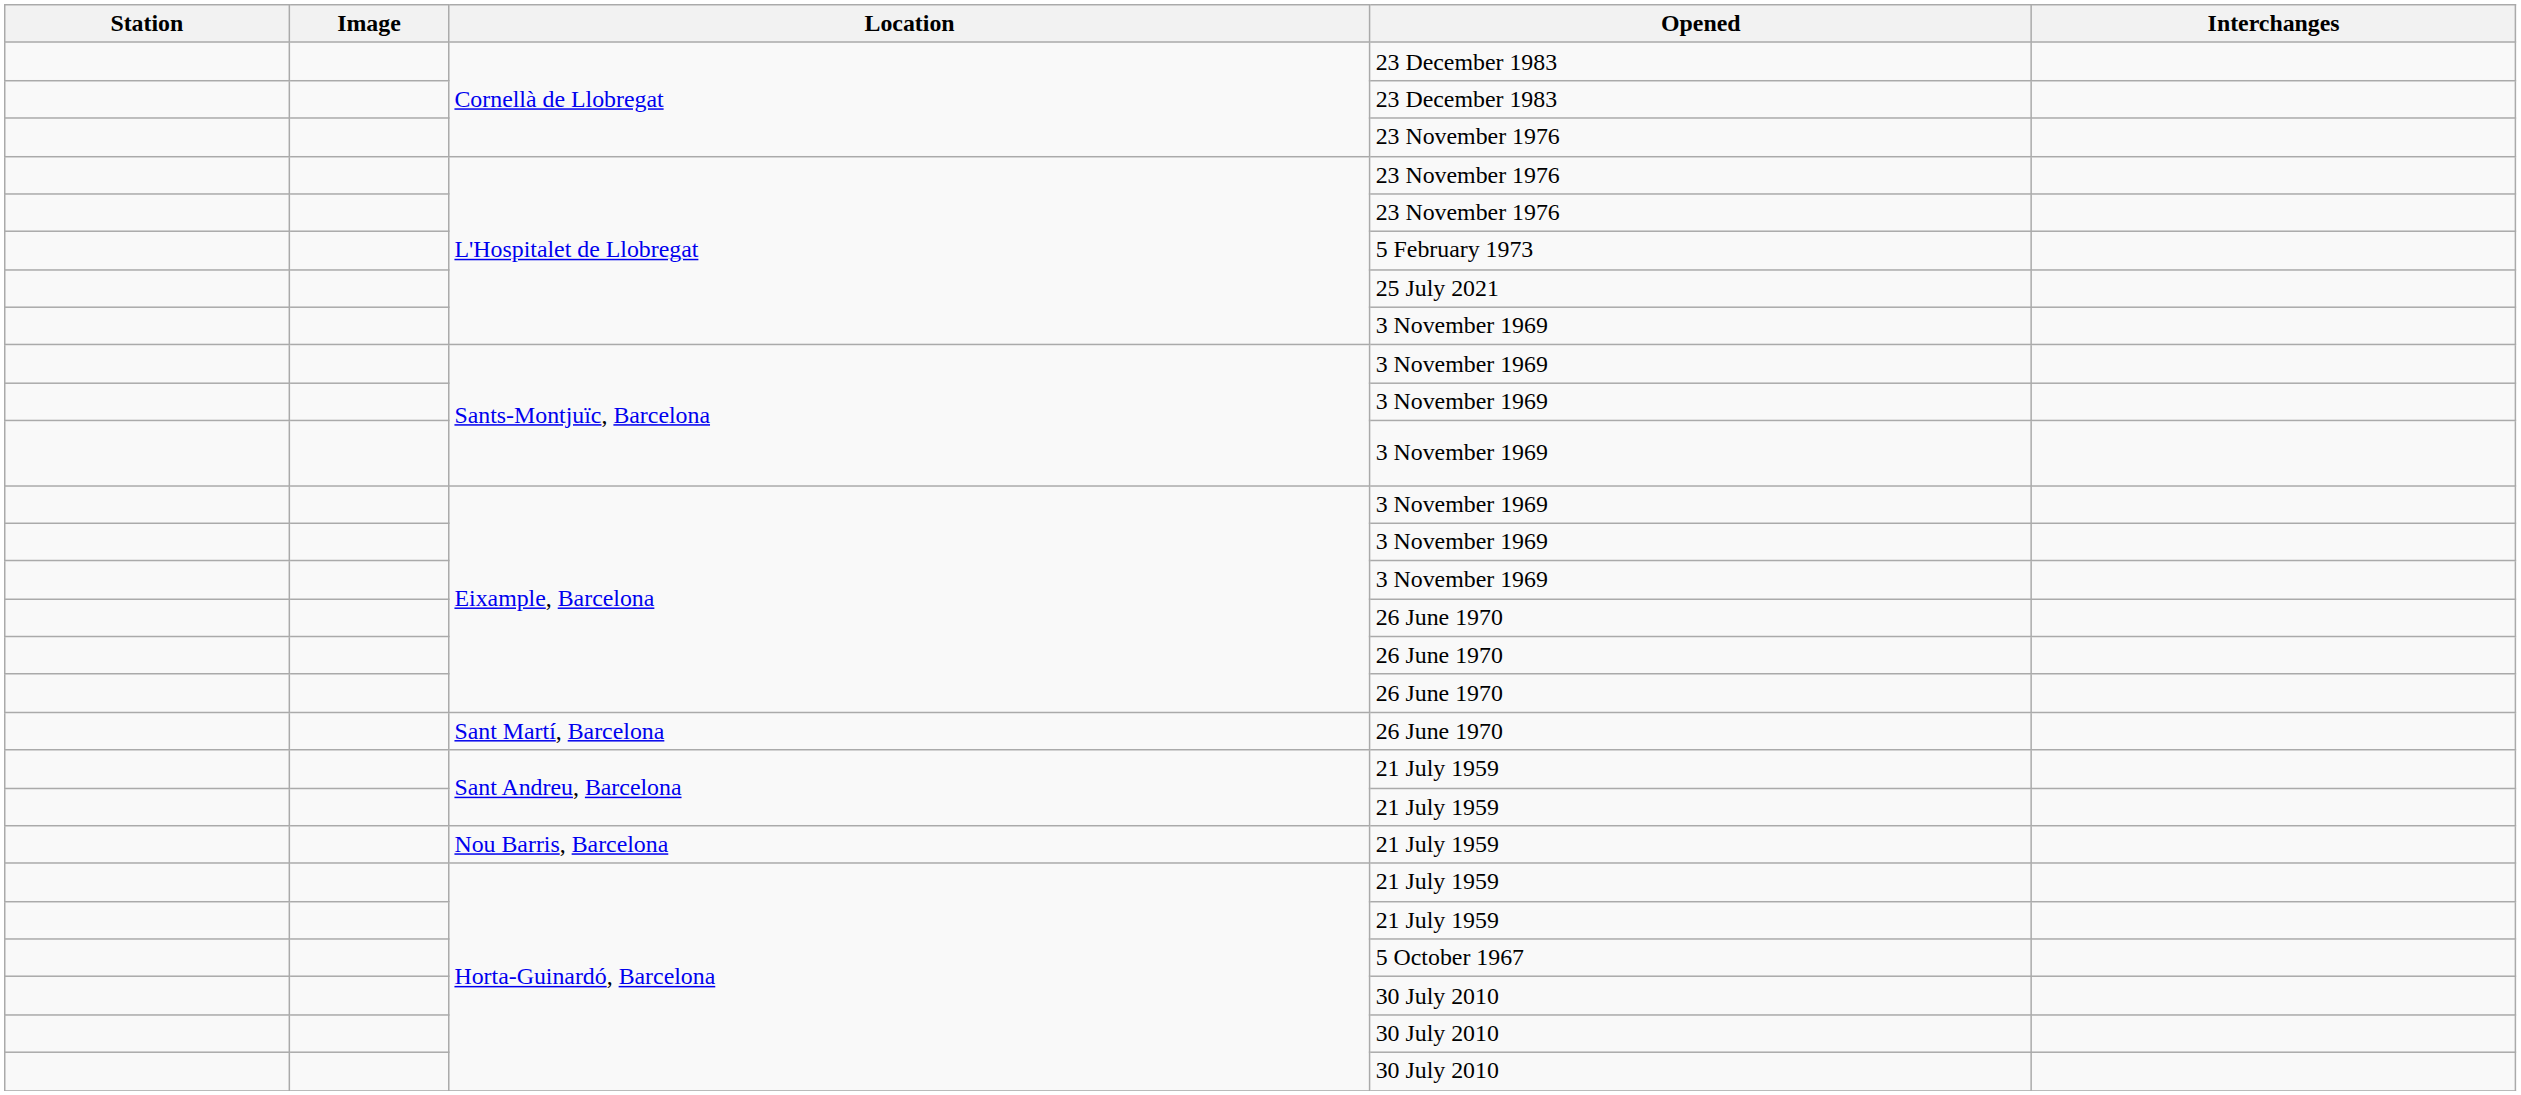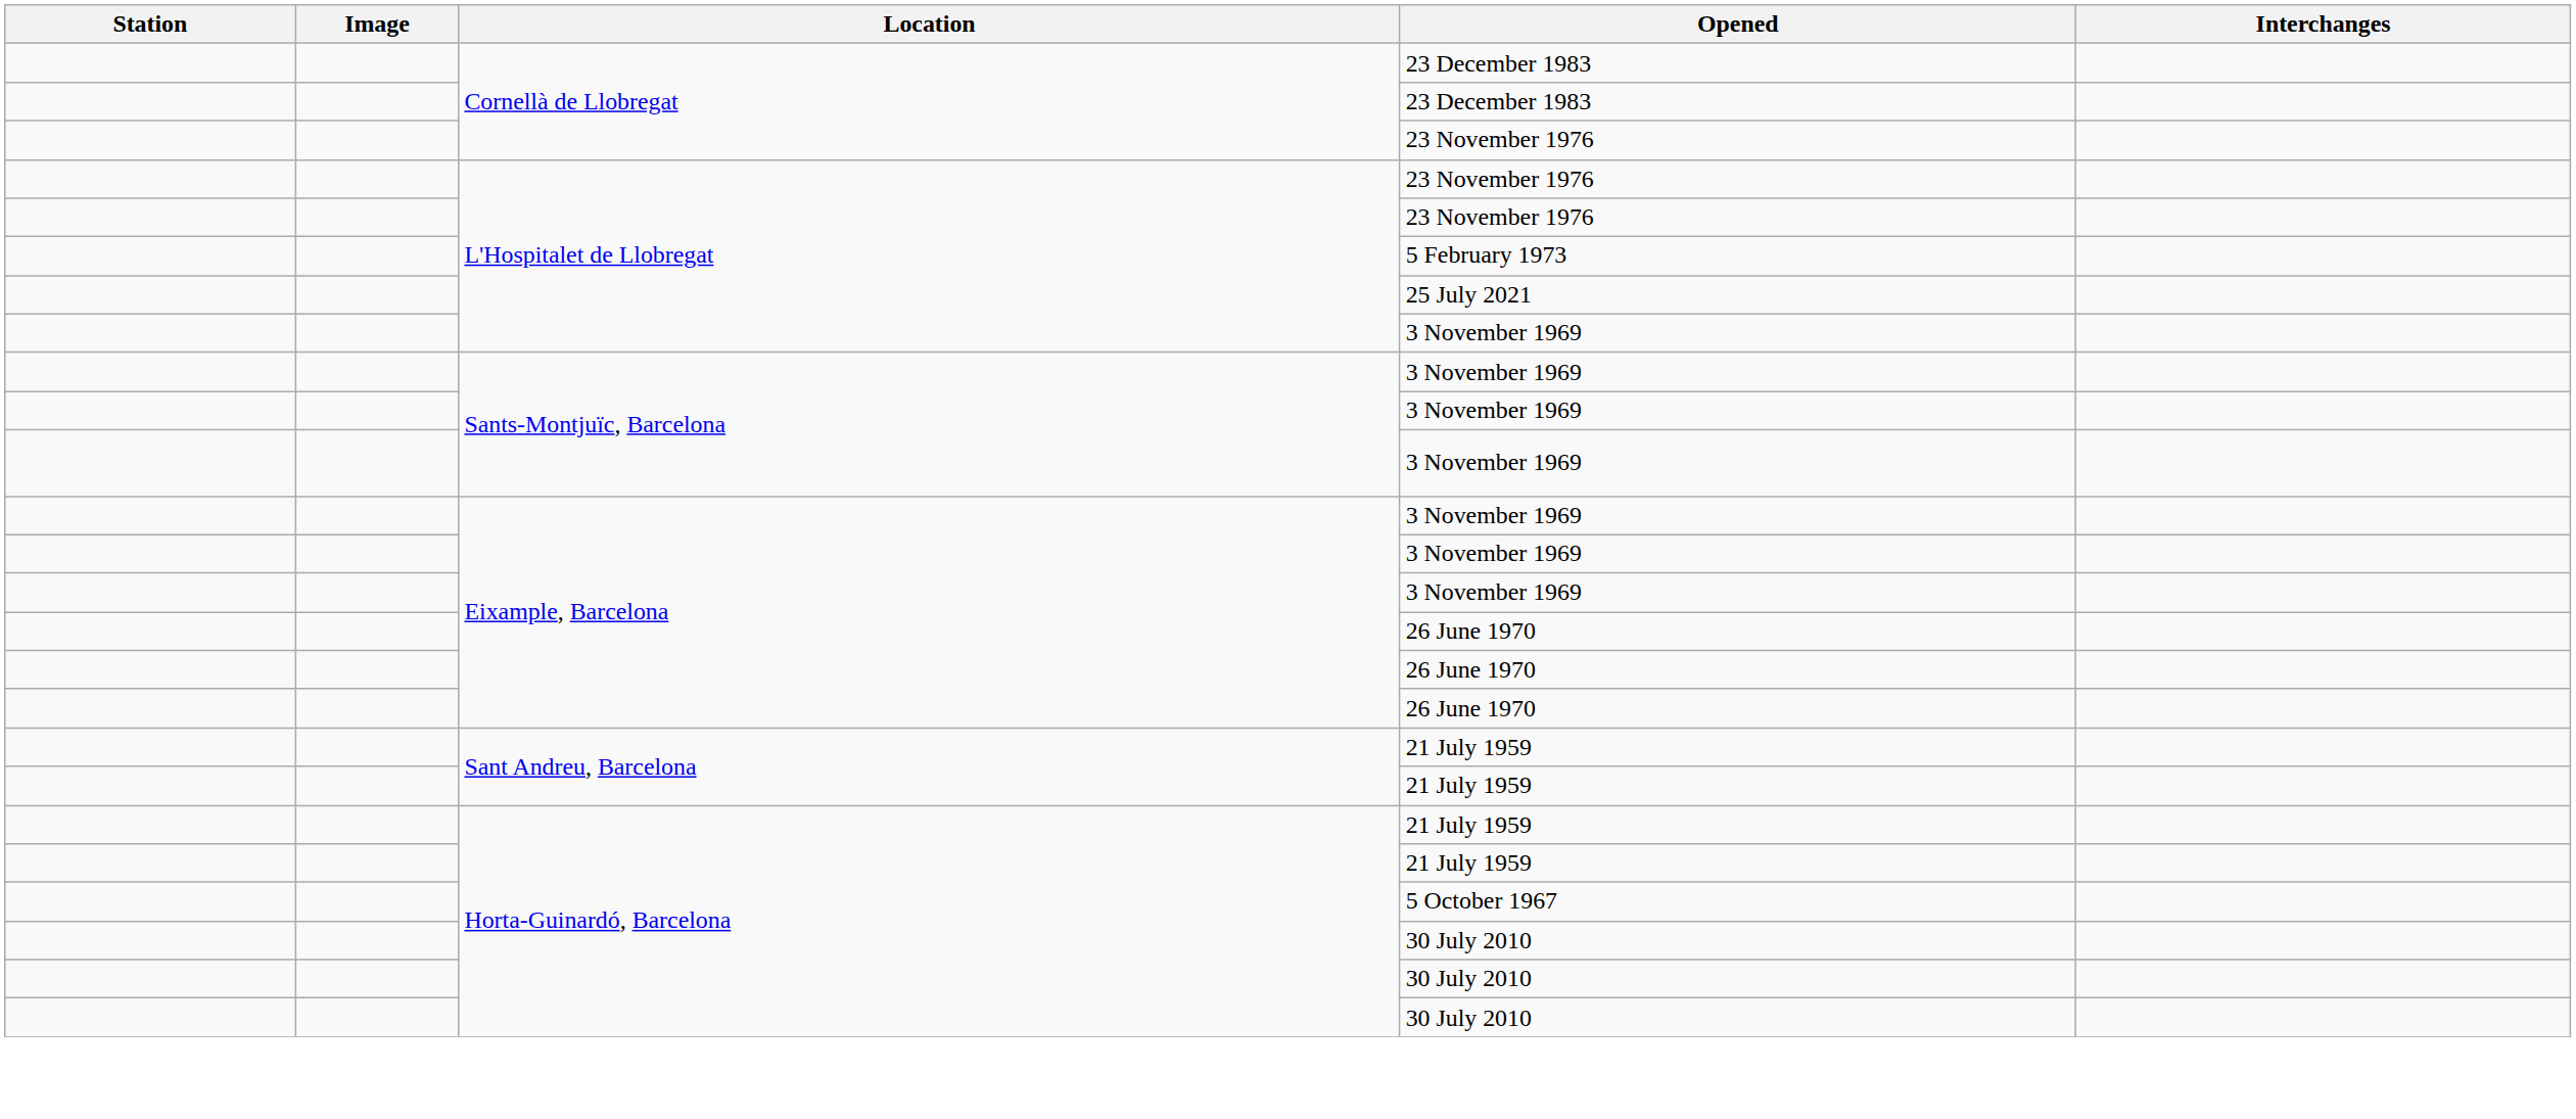- row: Sant Martí, Barcelona | 26 June 1970
- row: Nou Barris, Barcelona | 21 July 1959
